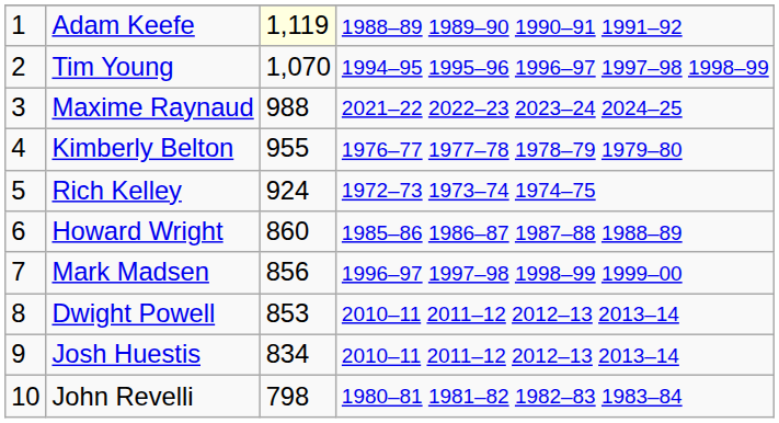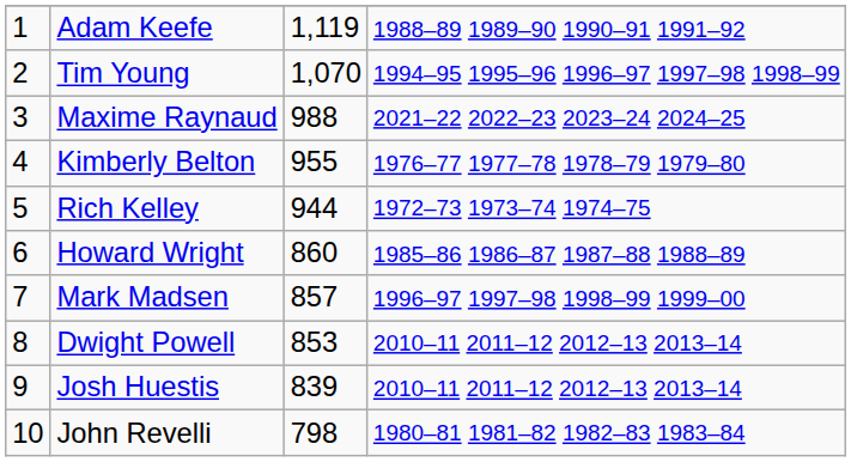Adam Keefe | column 3: lightyellow background -> no background
Rich Kelley | column 3: 924 -> 944
Mark Madsen | column 3: 856 -> 857
Josh Huestis | column 3: 834 -> 839
